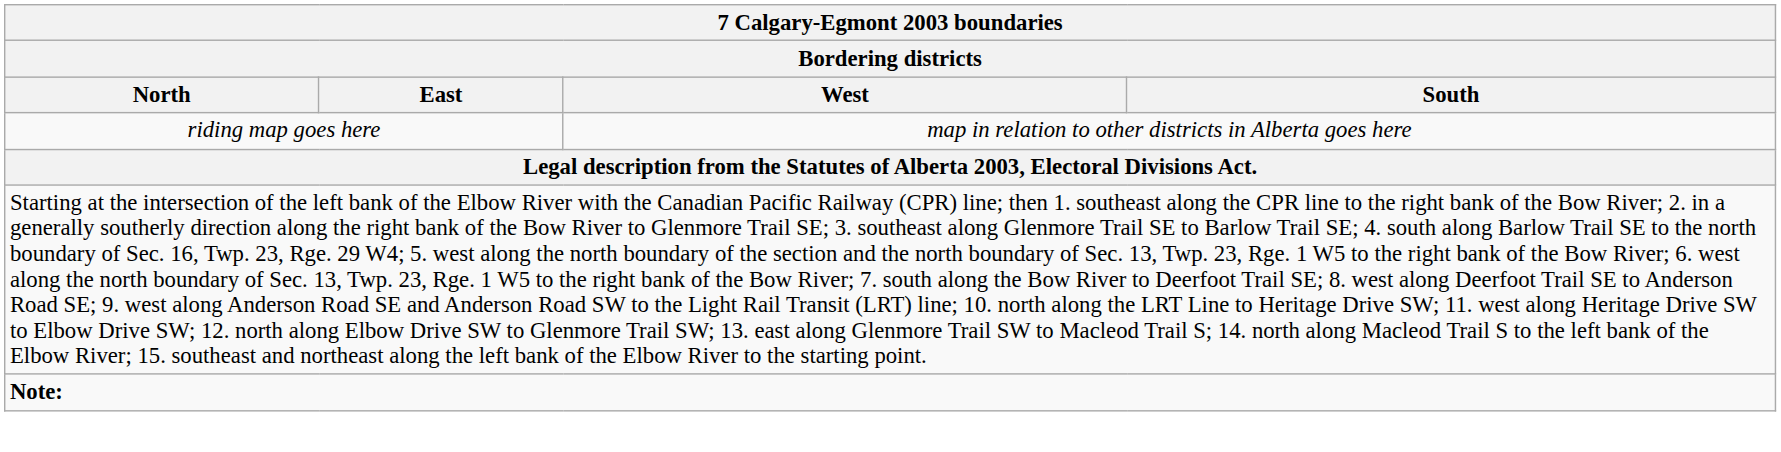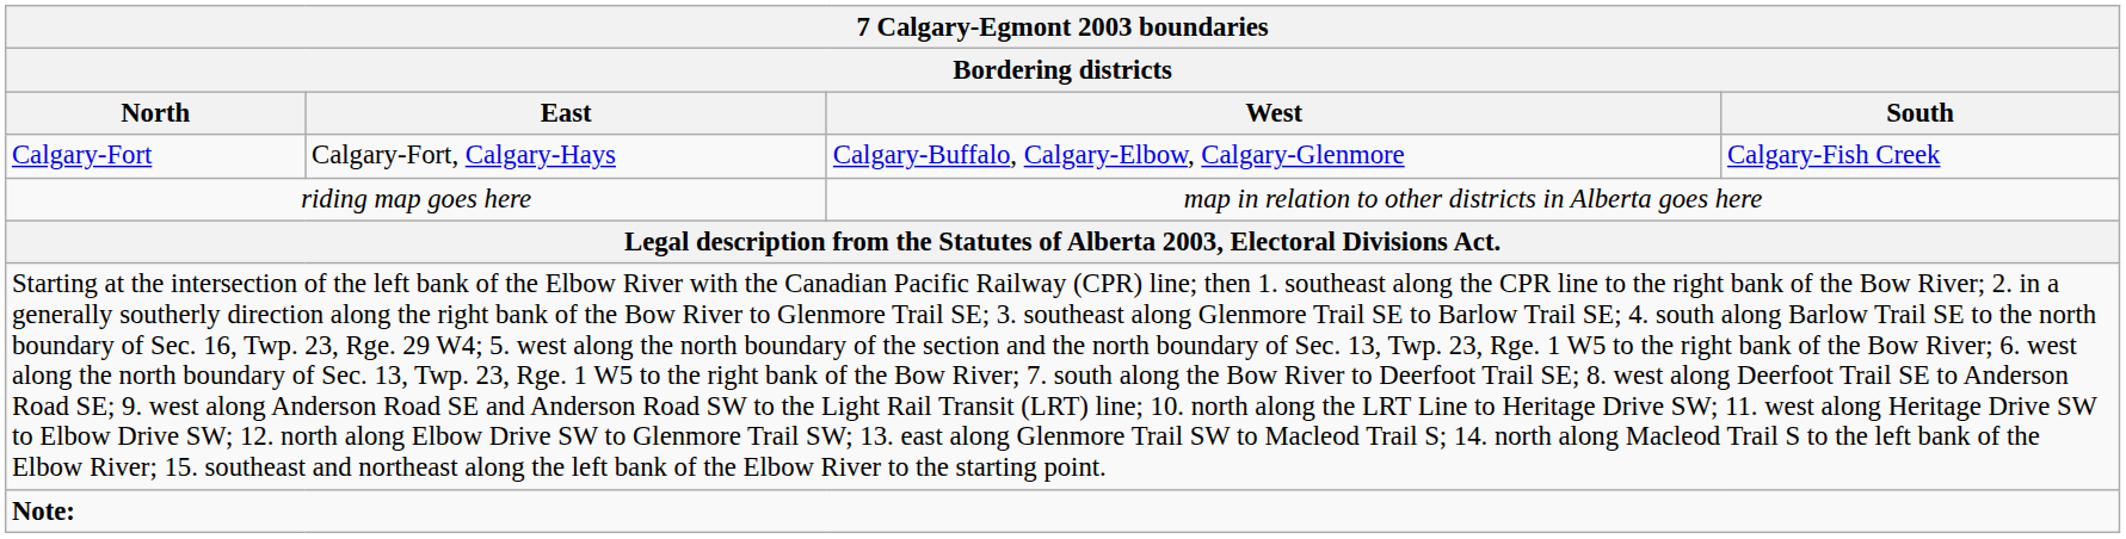+ row: Calgary-Fort | Calgary-Fort, Calgary-Hays | Calgary-Buffalo, Calgary-Elbow, Calgary-Glenmore | Calgary-Fish Creek
